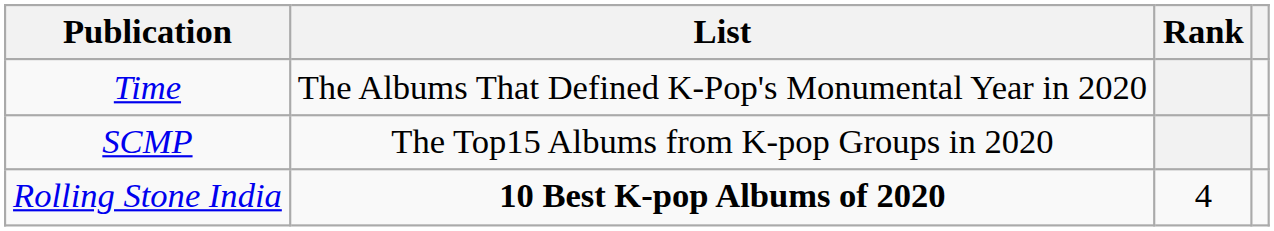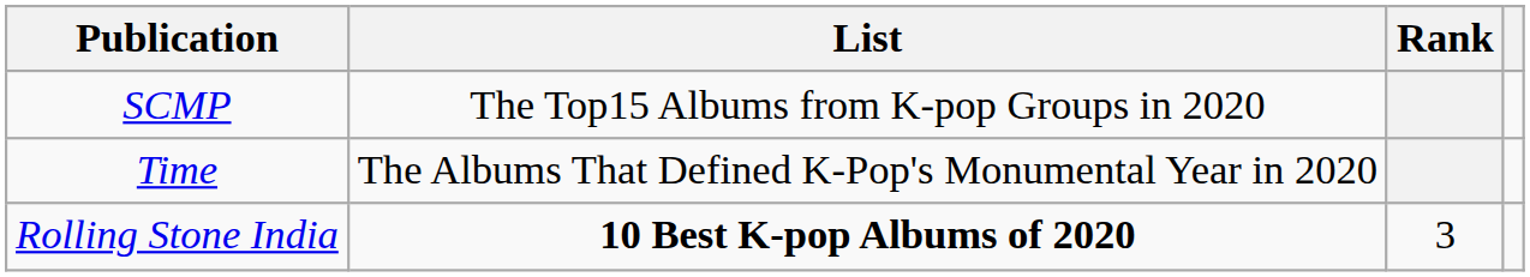rows swapped: SCMP <-> Time
Rolling Stone India | Rank: 4 -> 3
